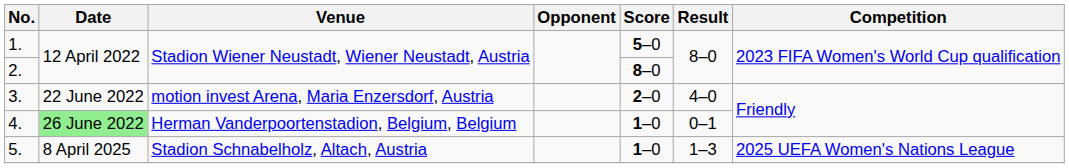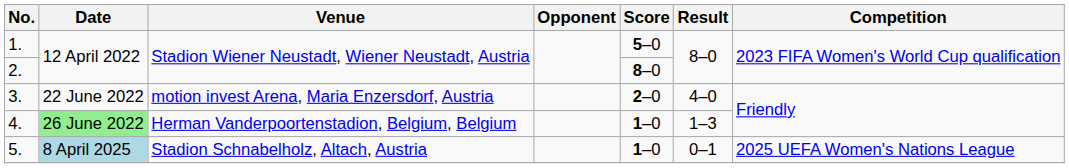4. | Result: 0–1 -> 1–3
5. | Date: no background -> lightblue background
5. | Result: 1–3 -> 0–1
